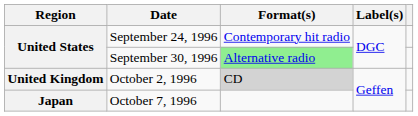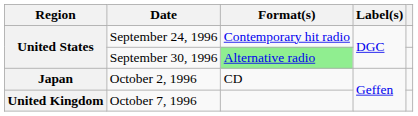October 2, 1996 | Region: United Kingdom -> Japan
October 2, 1996 | Format(s): lightgrey background -> no background
October 7, 1996 | Region: Japan -> United Kingdom
